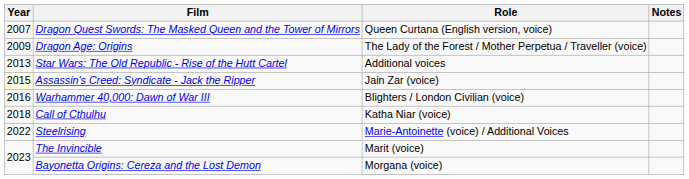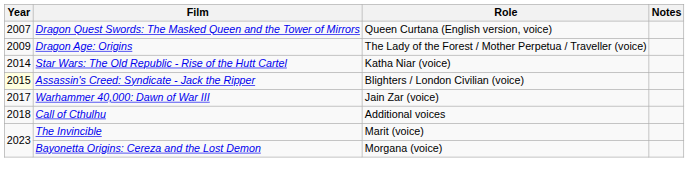Star Wars: The Old Republic - Rise of the Hutt Cartel | Year: 2013 -> 2014
Star Wars: The Old Republic - Rise of the Hutt Cartel | Role: Additional voices -> Katha Niar (voice)
Assassin's Creed: Syndicate - Jack the Ripper | Role: Jain Zar (voice) -> Blighters / London Civilian (voice)
Warhammer 40,000: Dawn of War III | Year: 2016 -> 2017
Warhammer 40,000: Dawn of War III | Role: Blighters / London Civilian (voice) -> Jain Zar (voice)
Call of Cthulhu | Role: Katha Niar (voice) -> Additional voices
- row: 2022 | Steelrising | Marie-Antoinette (voice) / Additional Voices
